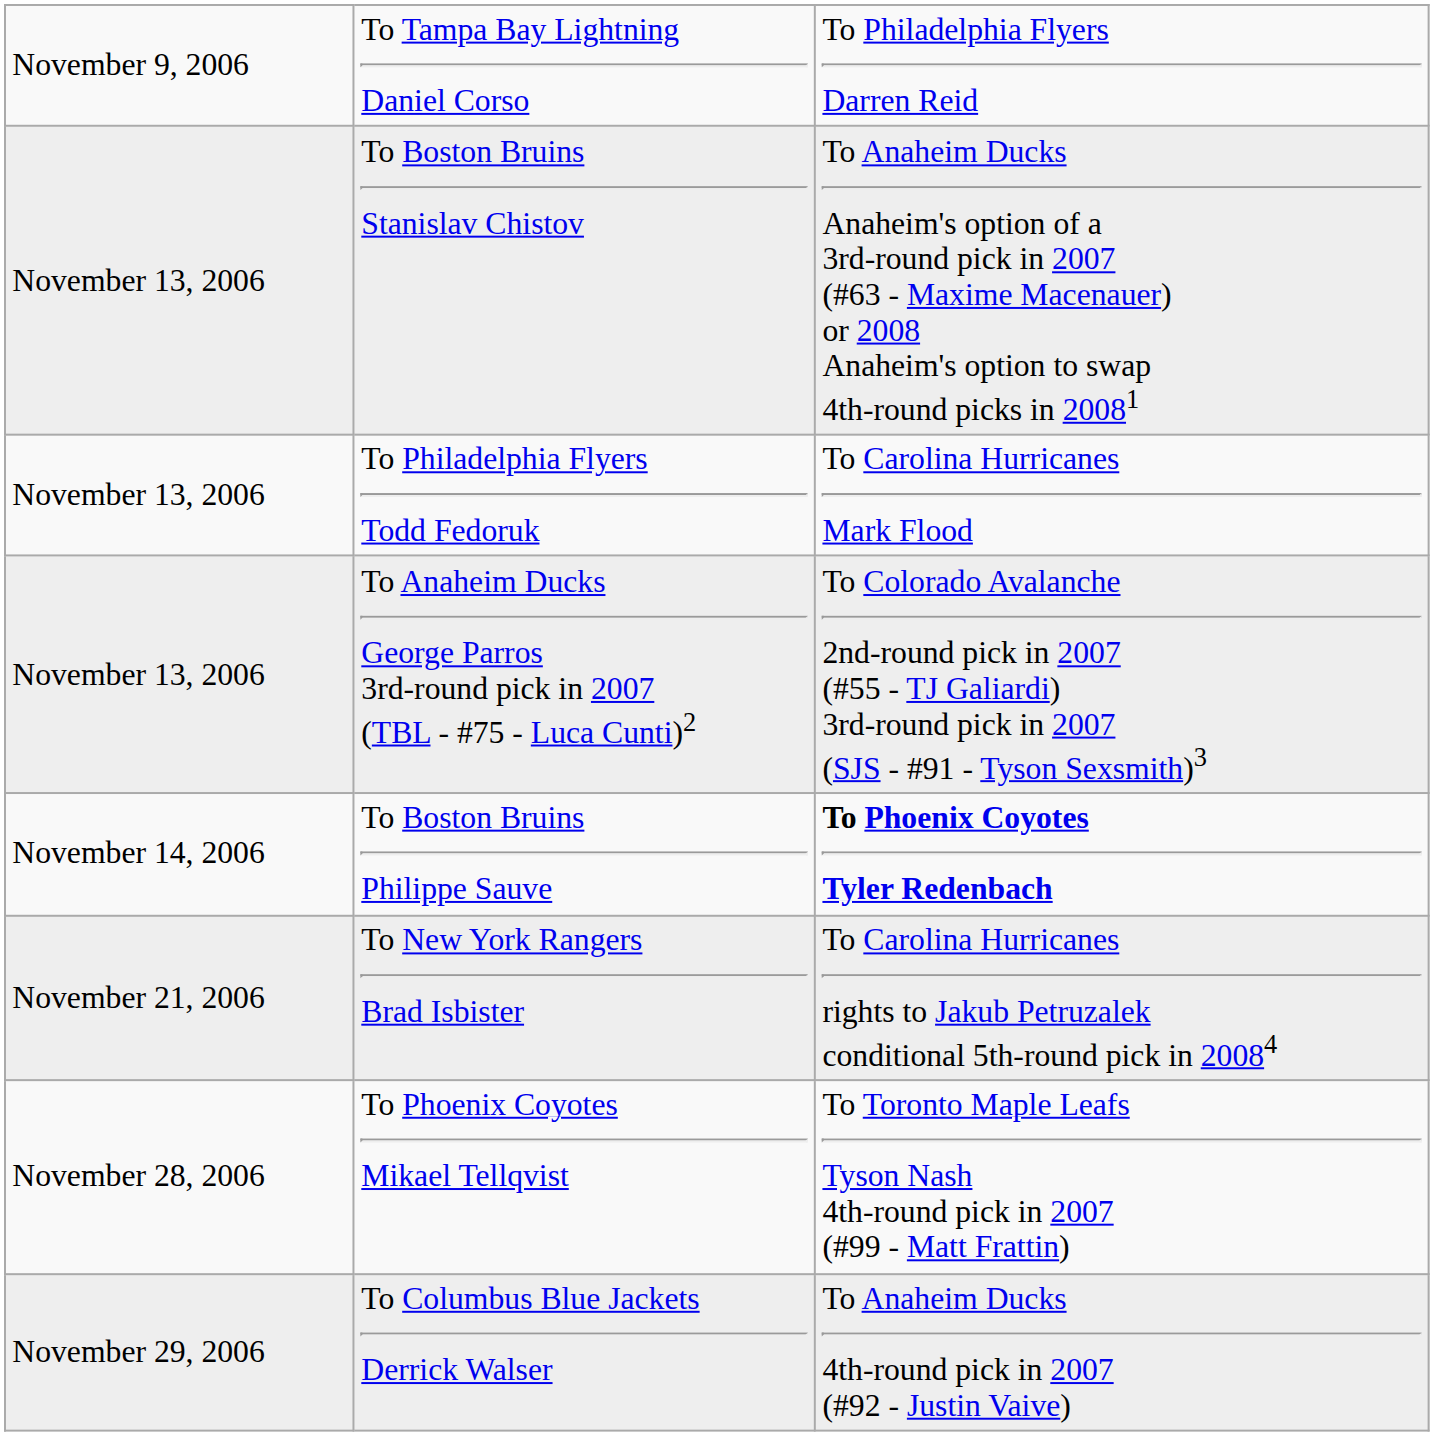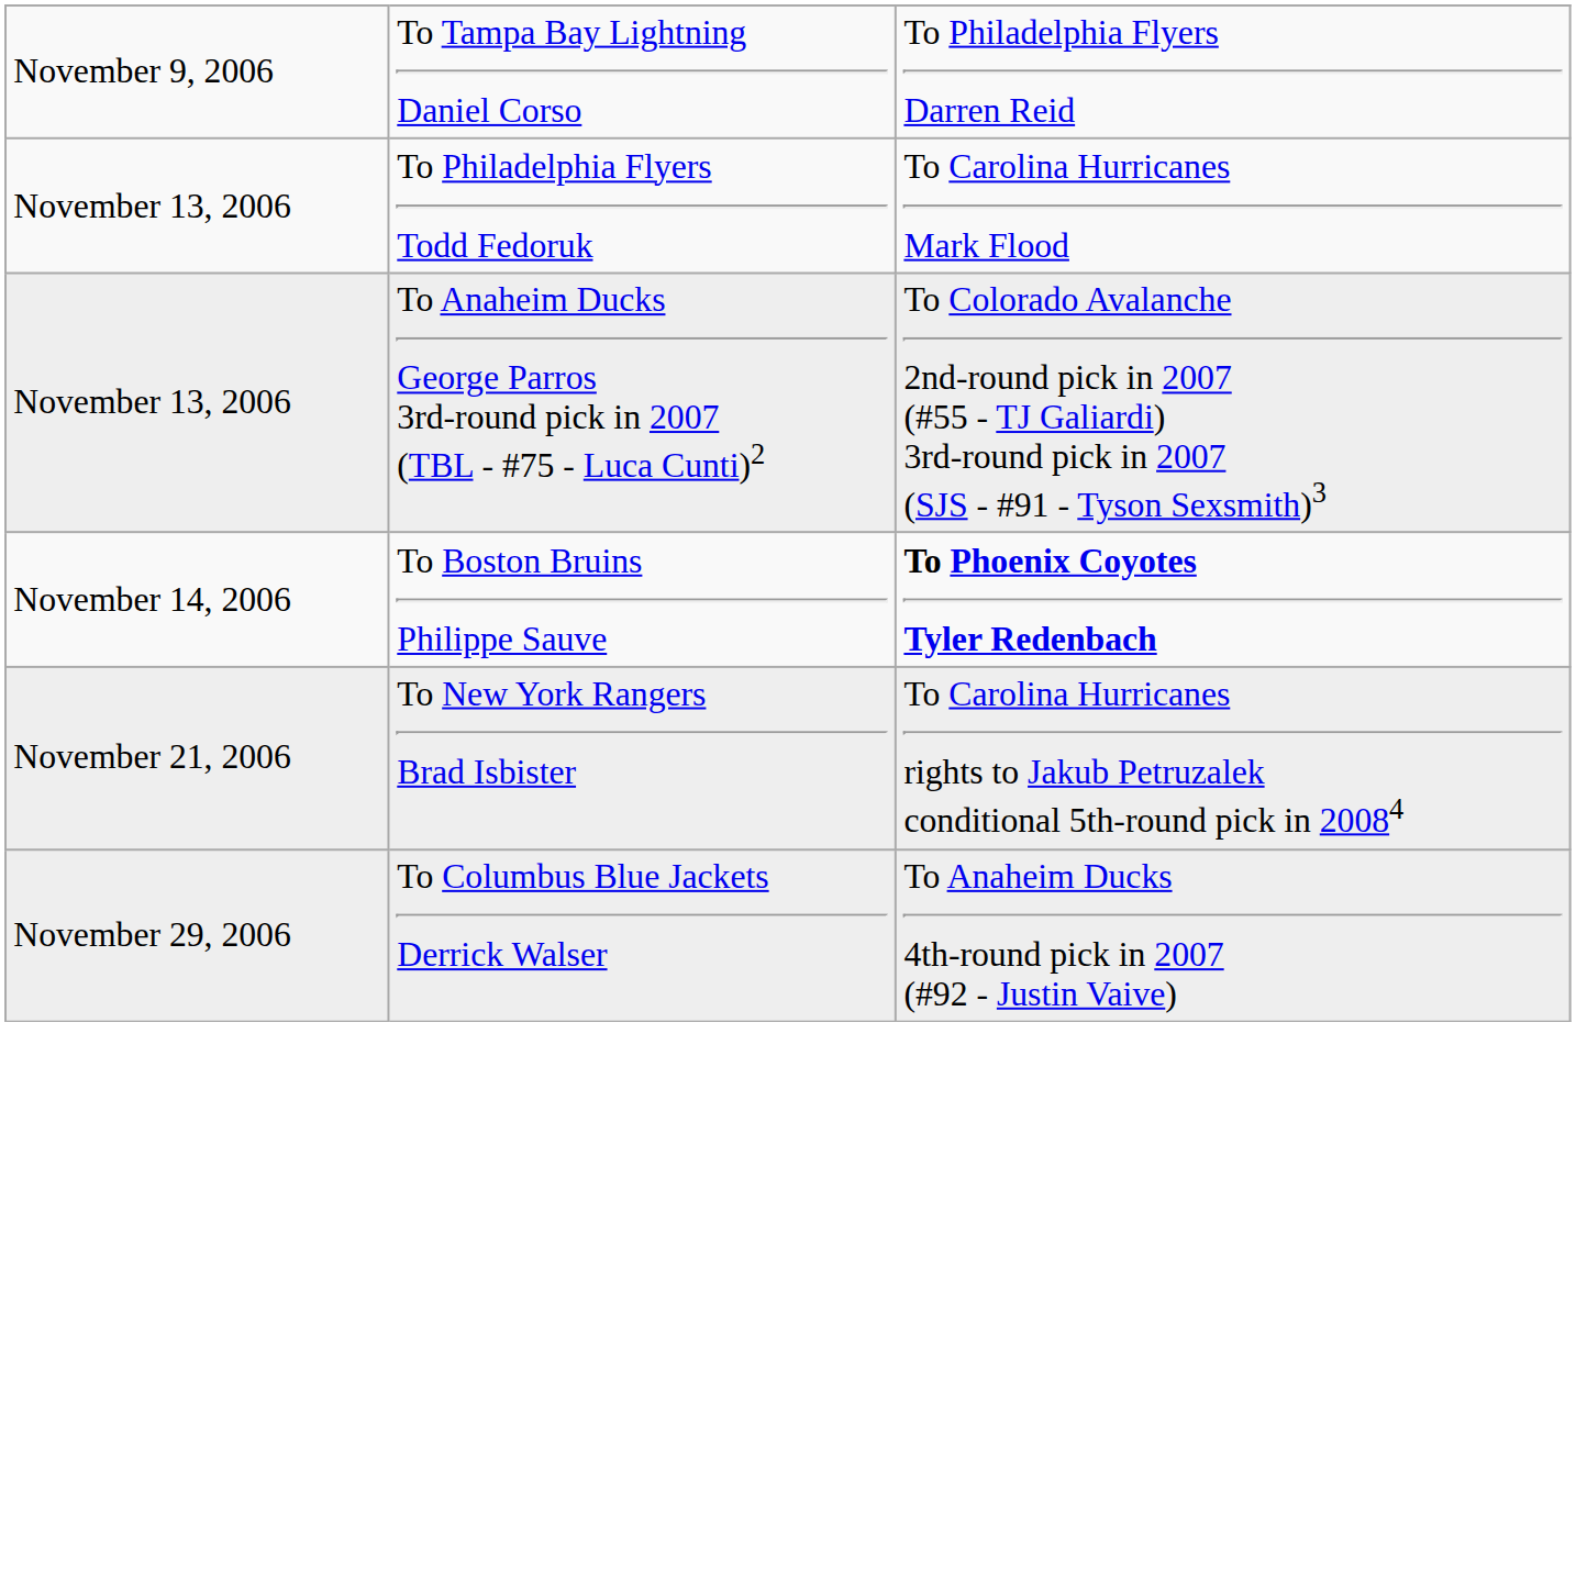- row: November 13, 2006 | To Boston Bruins Stanislav Chistov | To Anaheim Ducks Anaheim's option of a 3rd-round pick in 2007 (#63 - Maxime Macenauer) or 2008 Anaheim's option to swap 4th-round picks in 20081
- row: November 28, 2006 | To Phoenix Coyotes Mikael Tellqvist | To Toronto Maple Leafs Tyson Nash 4th-round pick in 2007 (#99 - Matt Frattin)
